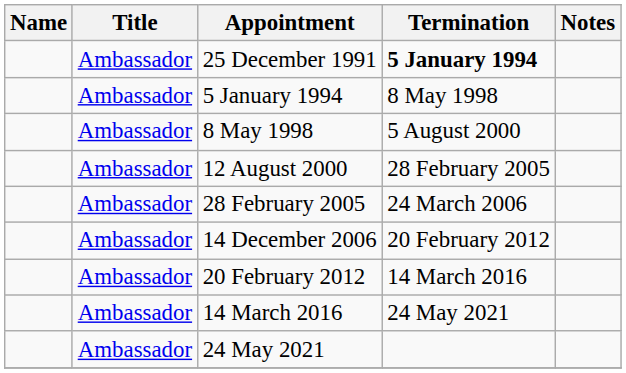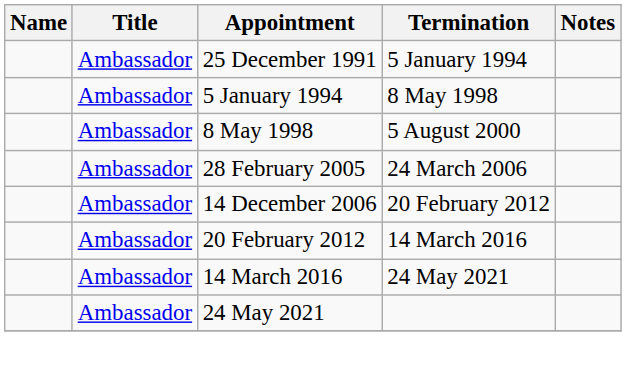25 December 1991 | Termination: bold -> normal
- row: Ambassador | 12 August 2000 | 28 February 2005
